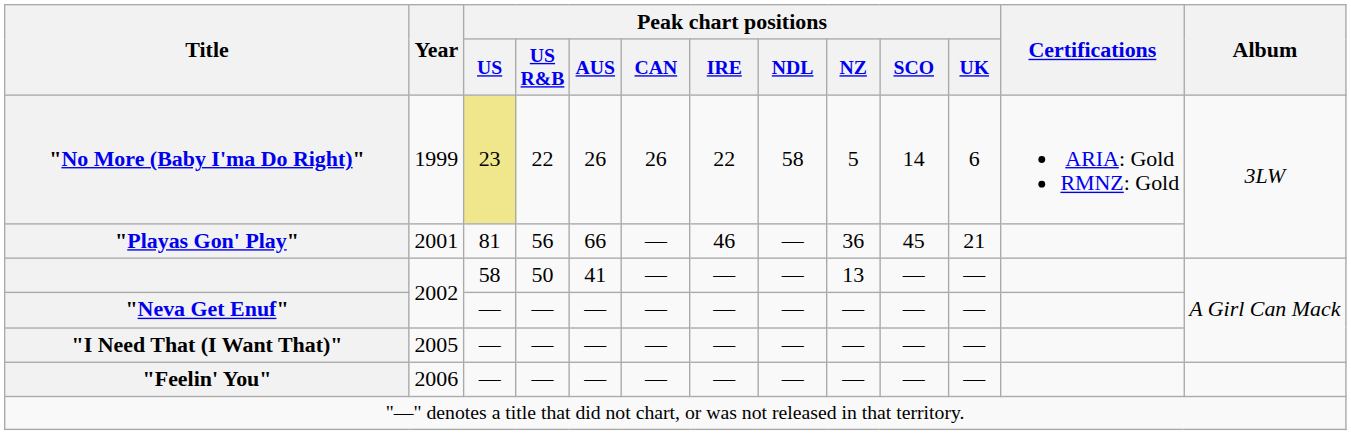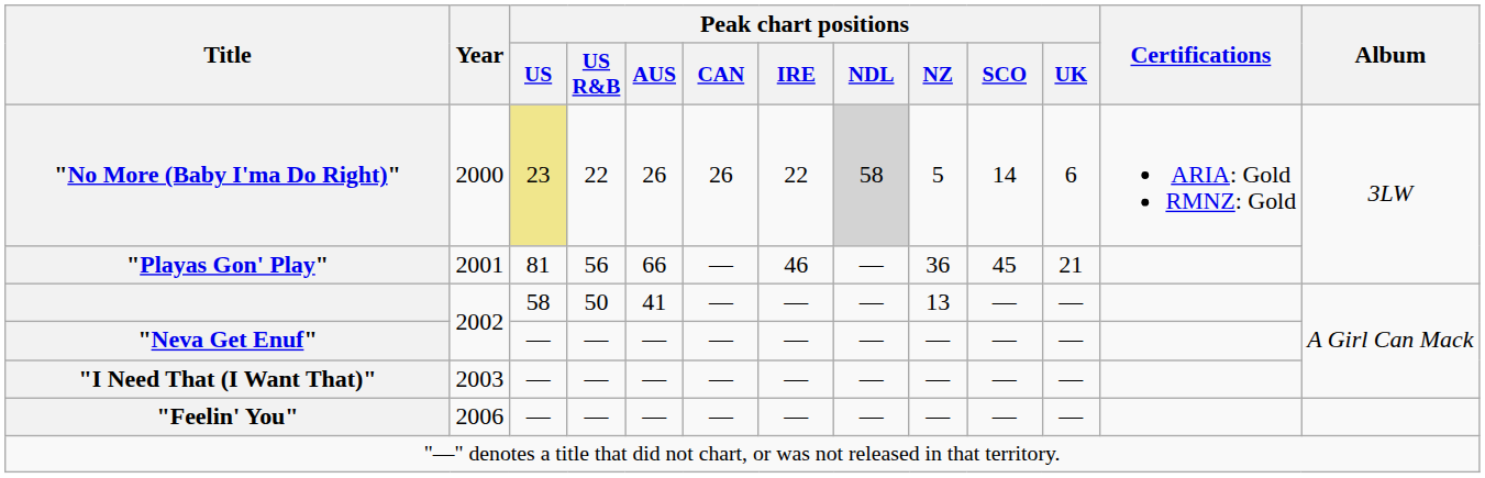"No More (Baby I'ma Do Right)" | Year: 1999 -> 2000
"No More (Baby I'ma Do Right)" | Peak chart positions / NDL: no background -> lightgrey background
"I Need That (I Want That)" | Year: 2005 -> 2003
